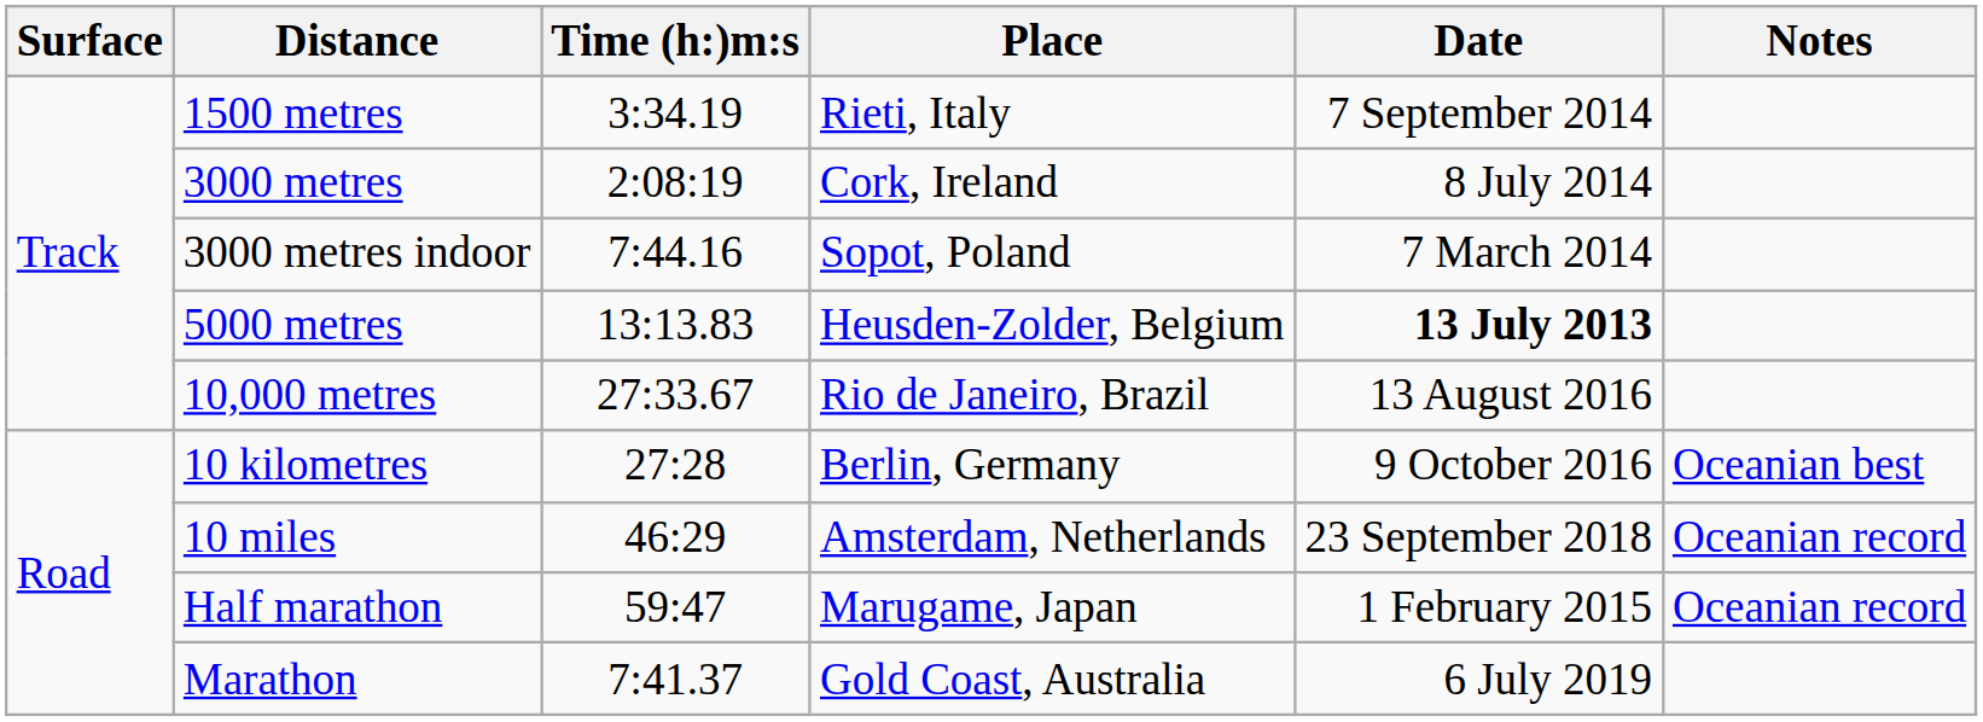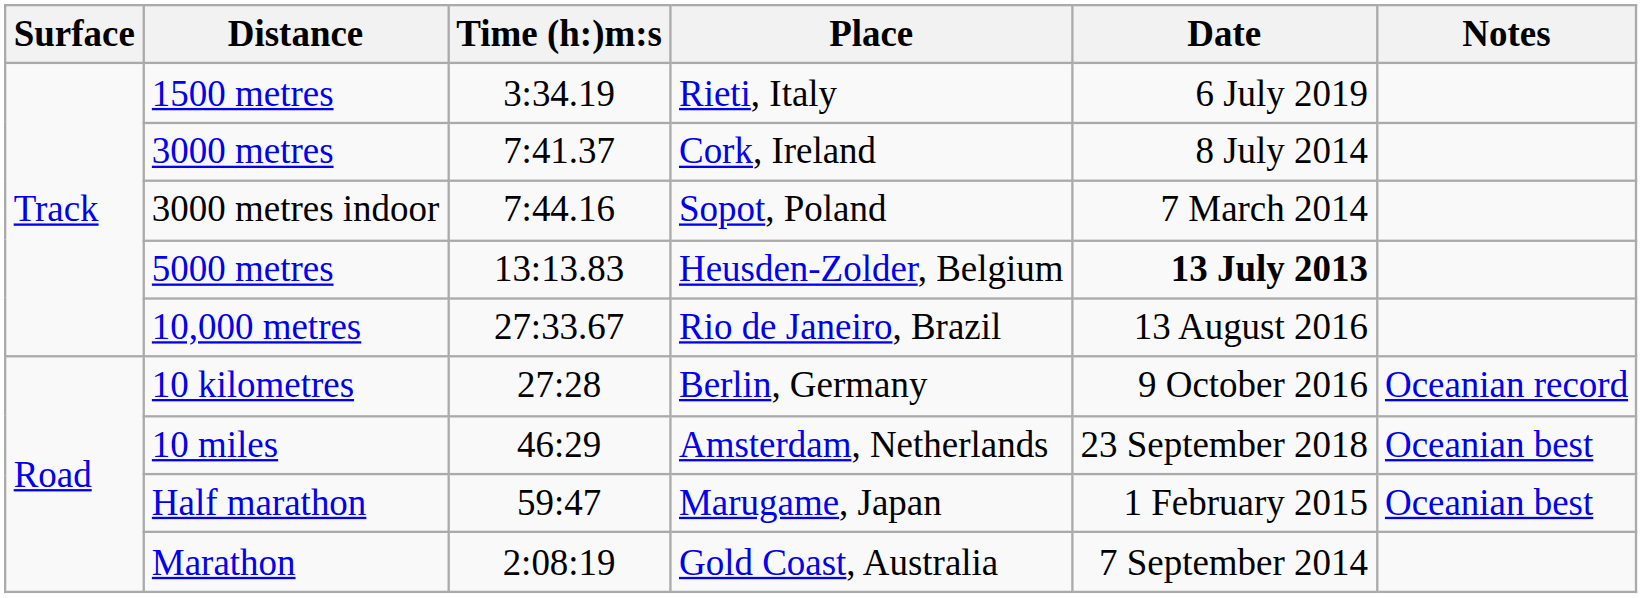1500 metres | Date: 7 September 2014 -> 6 July 2019
3000 metres | Time (h:)m:s: 2:08:19 -> 7:41.37
10 kilometres | Notes: Oceanian best -> Oceanian record
10 miles | Notes: Oceanian record -> Oceanian best
Half marathon | Notes: Oceanian record -> Oceanian best
Marathon | Time (h:)m:s: 7:41.37 -> 2:08:19
Marathon | Date: 6 July 2019 -> 7 September 2014
